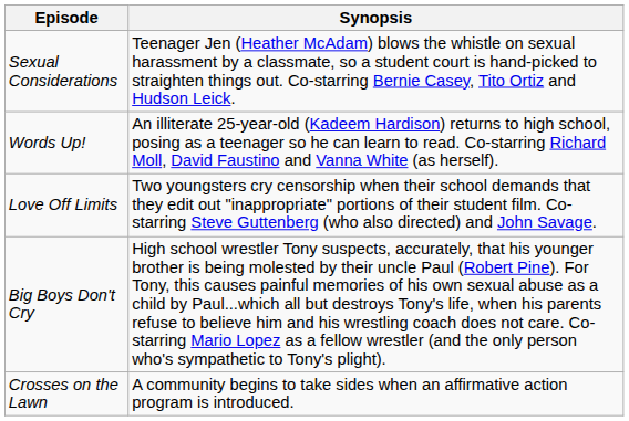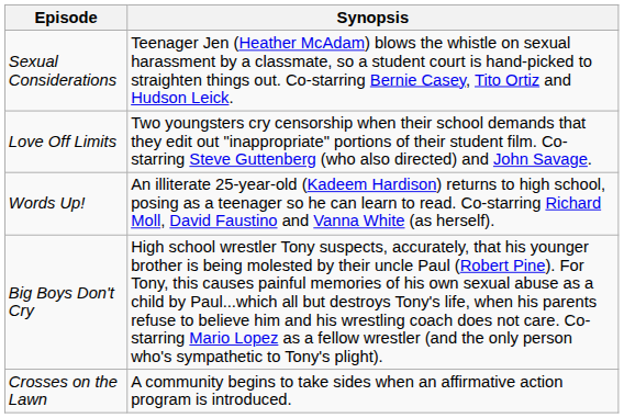rows swapped: Words Up! <-> Love Off Limits
